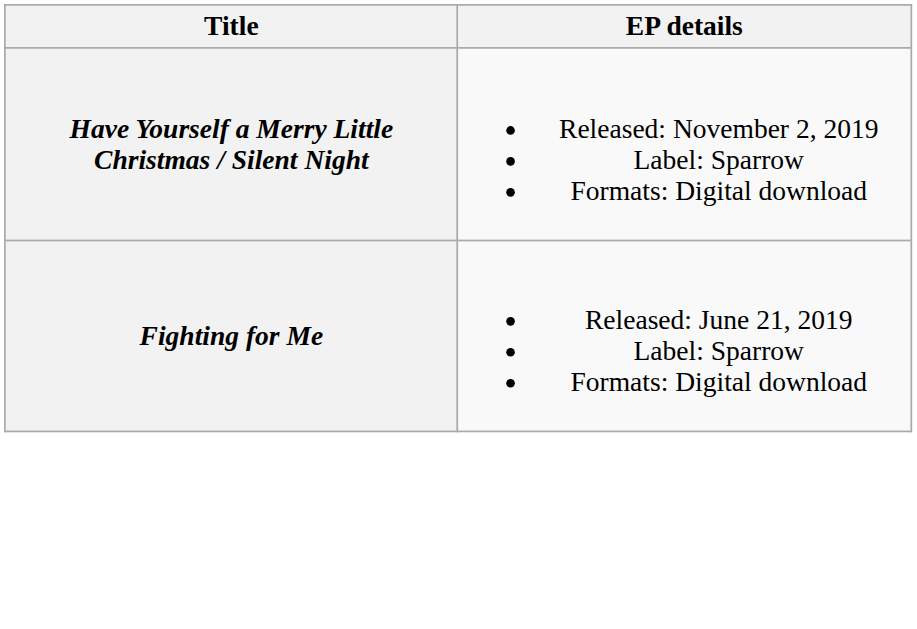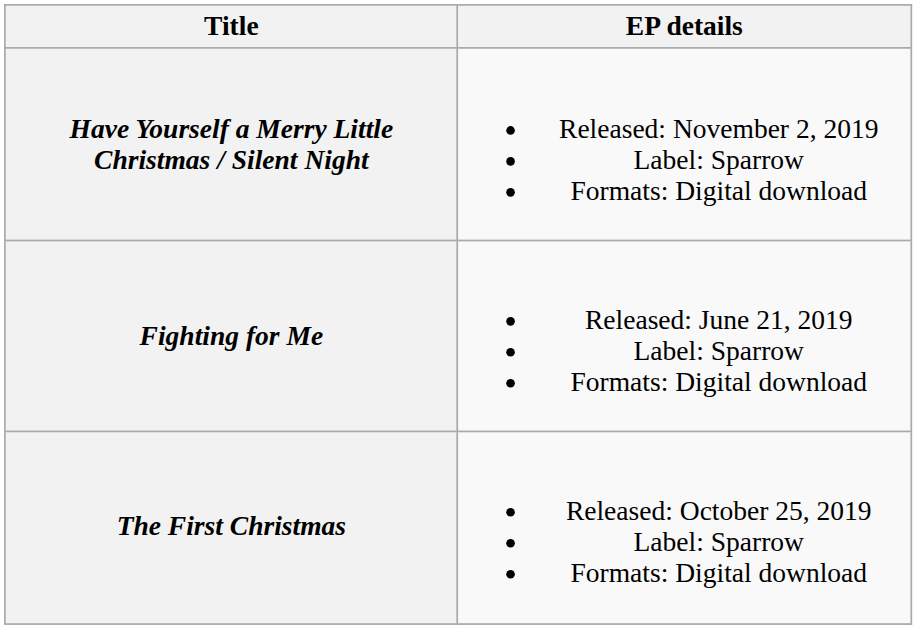+ row: The First Christmas | Released: October 25, 2019 Label: Sparrow Formats: Digital download
